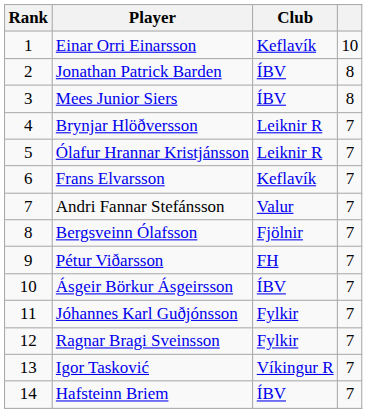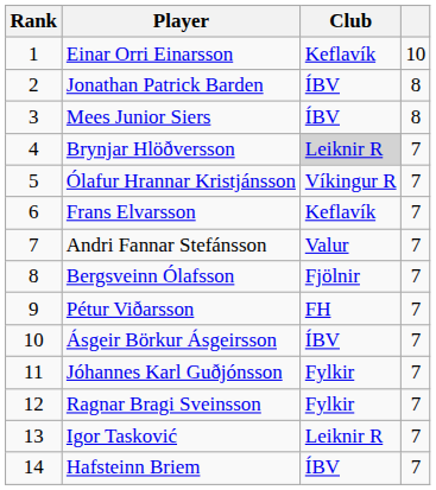Brynjar Hlöðversson | Club: no background -> lightgrey background
Ólafur Hrannar Kristjánsson | Club: Leiknir R -> Víkingur R
Igor Tasković | Club: Víkingur R -> Leiknir R
